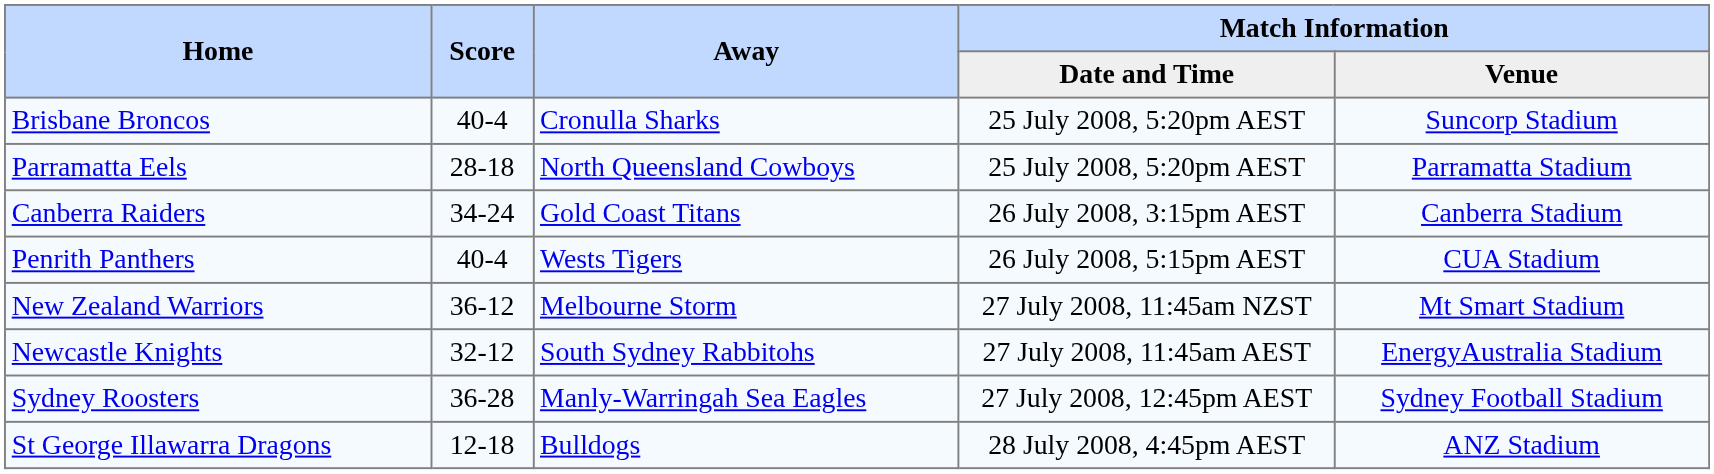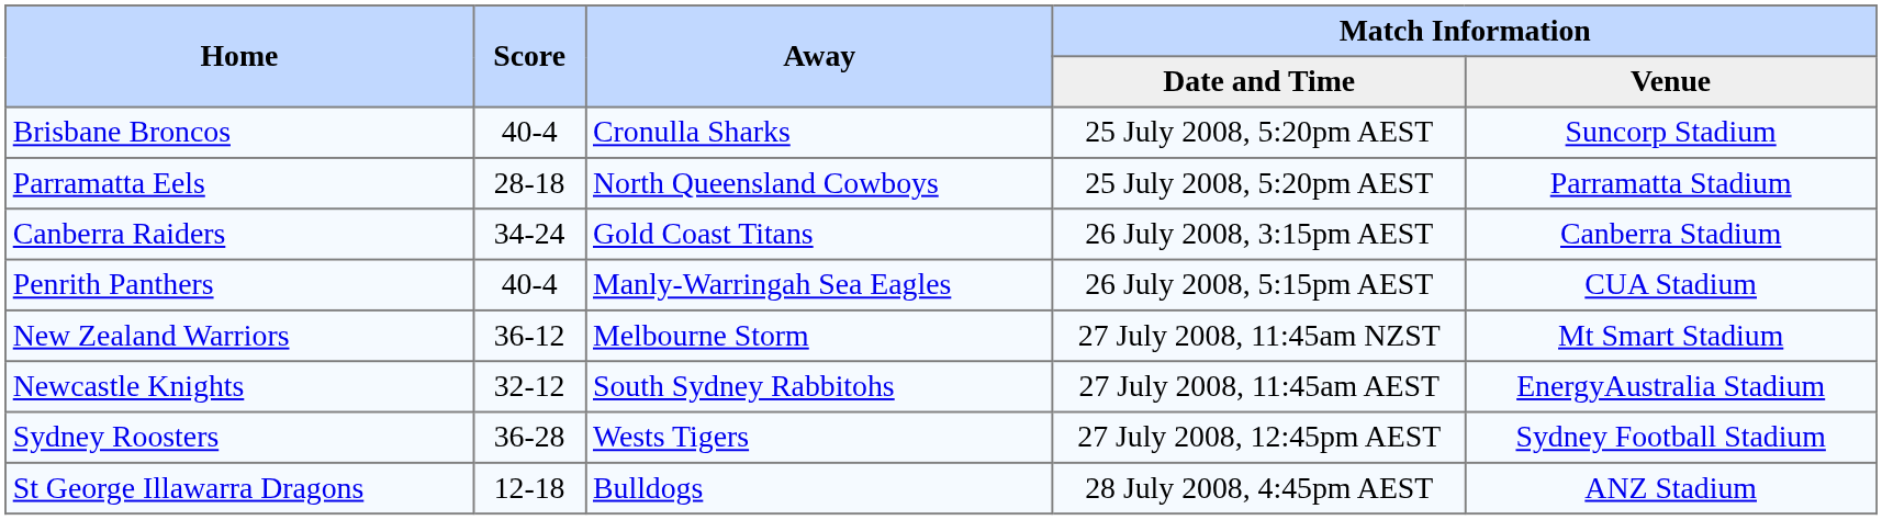Penrith Panthers | Away: Wests Tigers -> Manly-Warringah Sea Eagles
Sydney Roosters | Away: Manly-Warringah Sea Eagles -> Wests Tigers
